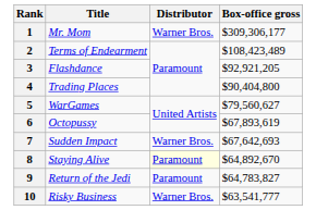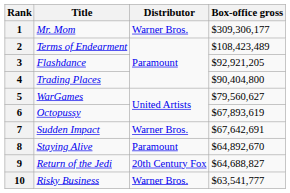7 | Box-office gross: $67,642,693 -> $67,642,691
8 | Distributor: lightyellow background -> no background
9 | Distributor: Paramount -> 20th Century Fox
9 | Box-office gross: $64,783,827 -> $64,688,827
